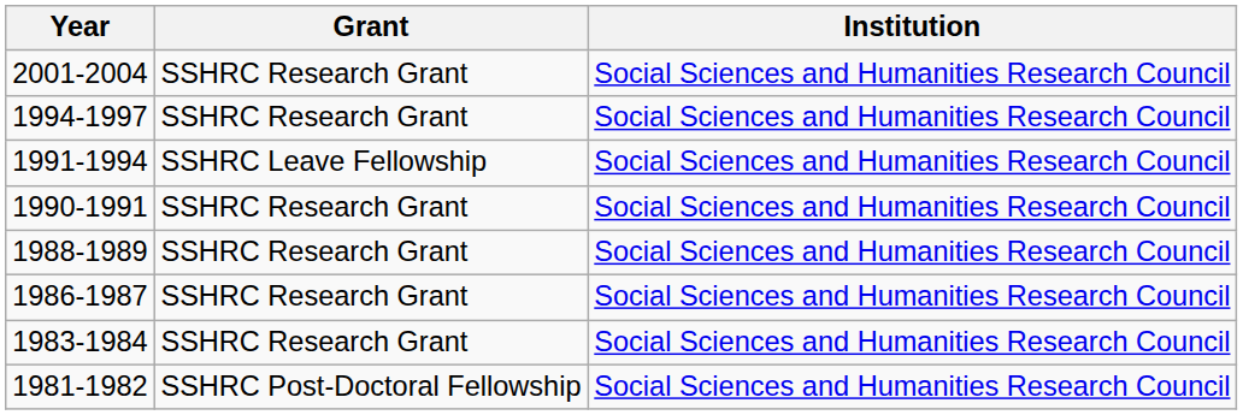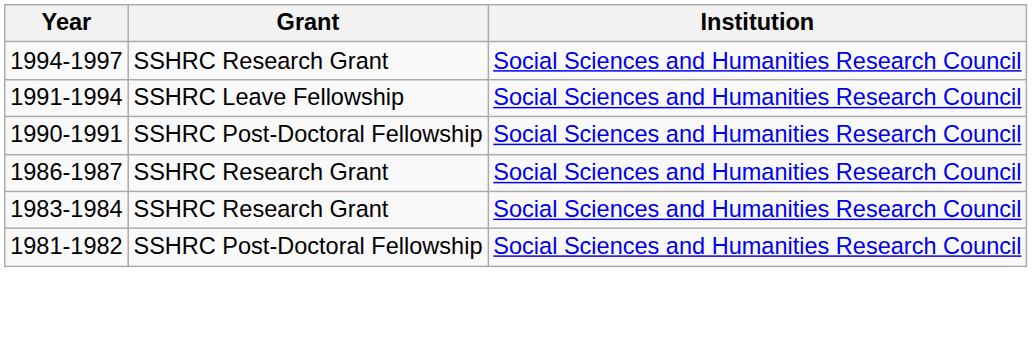- row: 2001-2004 | SSHRC Research Grant | Social Sciences and Humanities Research Council
1990-1991 | Grant: SSHRC Research Grant -> SSHRC Post-Doctoral Fellowship
- row: 1988-1989 | SSHRC Research Grant | Social Sciences and Humanities Research Council
